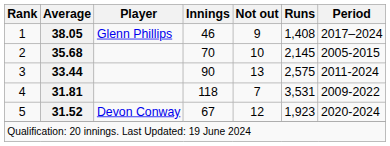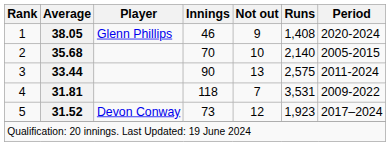1 | Period: 2017–2024 -> 2020-2024
2 | Runs: 2,145 -> 2,140
5 | Innings: 67 -> 73
5 | Period: 2020-2024 -> 2017–2024
